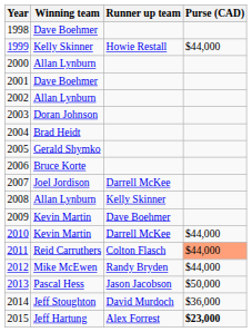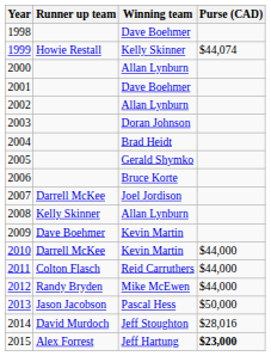columns swapped: Winning team <-> Runner up team
1999 | Purse (CAD): $44,000 -> $44,074
2011 | Purse (CAD): lightsalmon background -> no background
2014 | Purse (CAD): $36,000 -> $28,016
